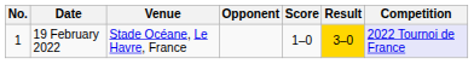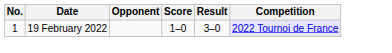- column: Venue | Stade Océane, Le Havre, France
19 February 2022 | Result: gold background -> no background
